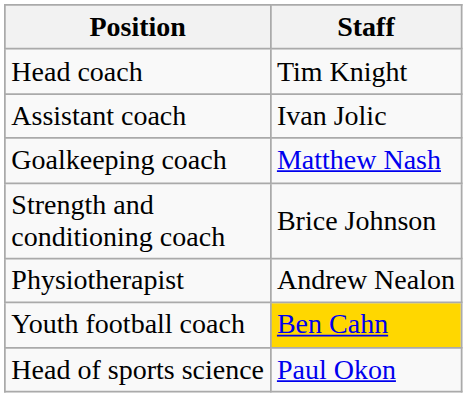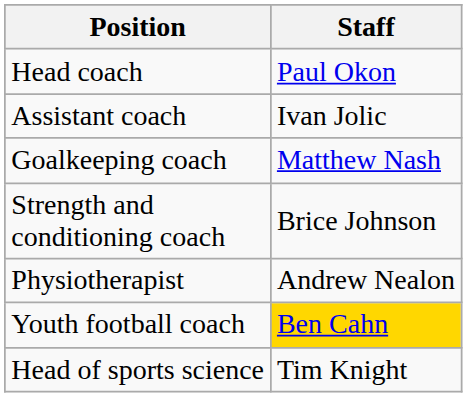Head coach | Staff: Tim Knight -> Paul Okon
Head of sports science | Staff: Paul Okon -> Tim Knight
